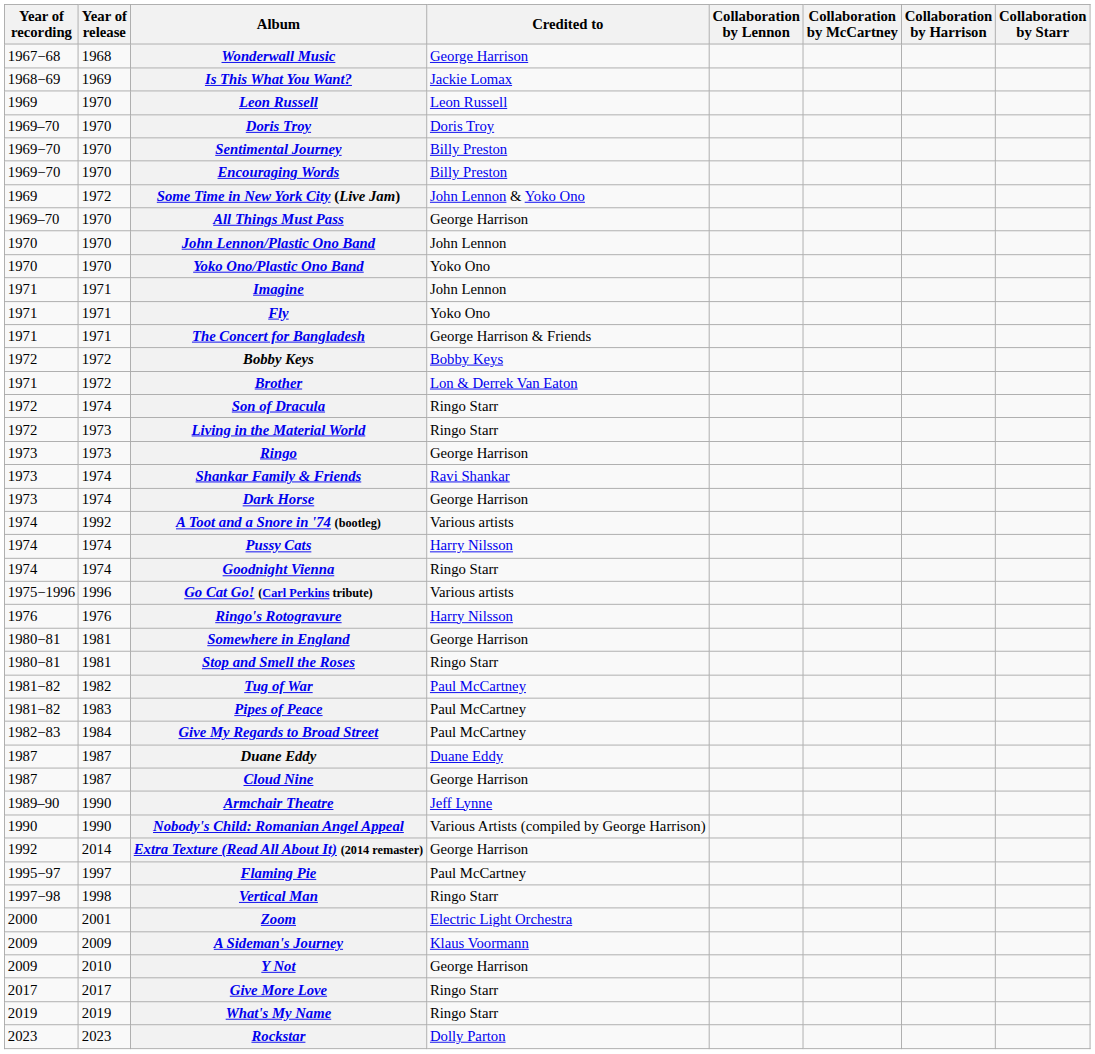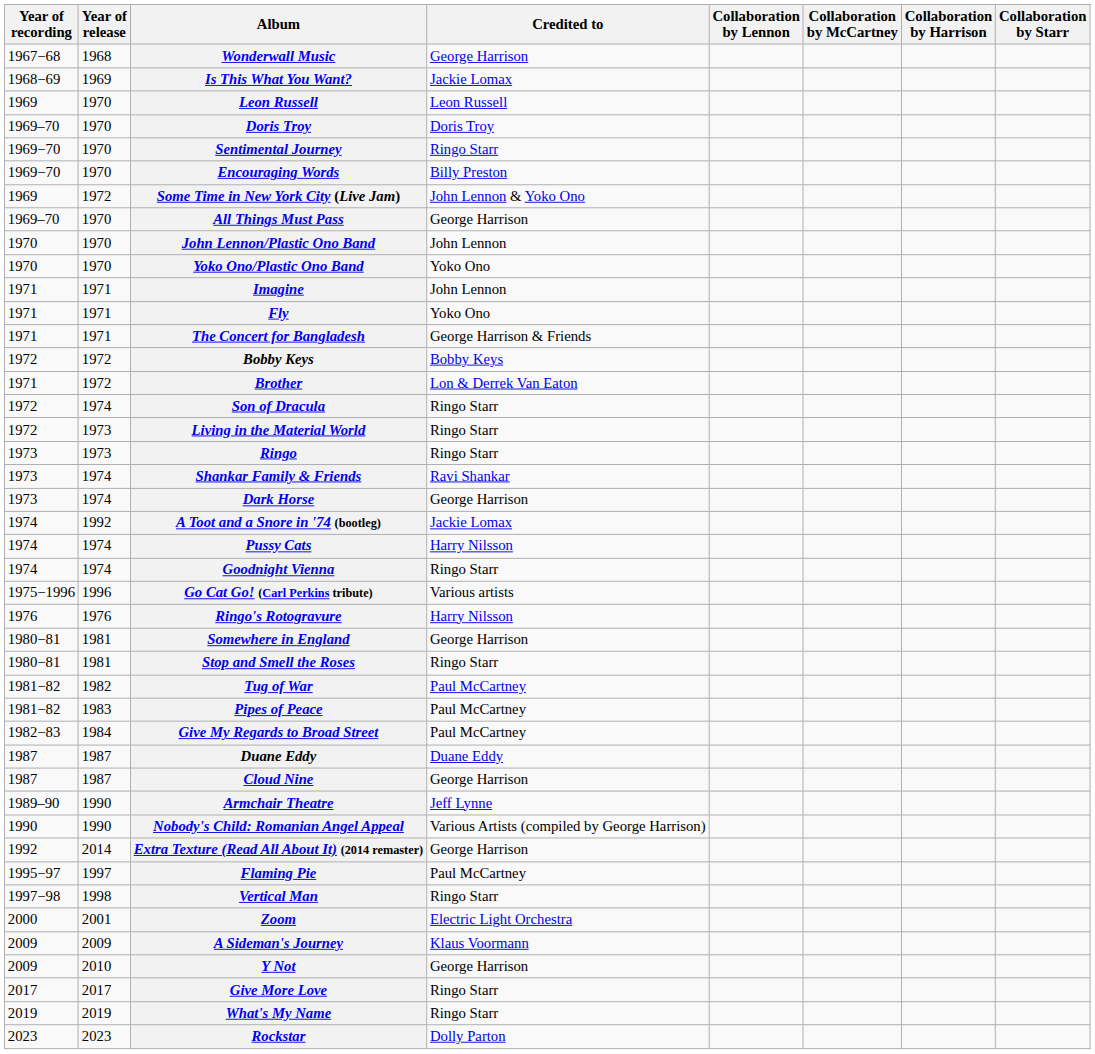Sentimental Journey | Credited to: Billy Preston -> Ringo Starr
Ringo | Credited to: George Harrison -> Ringo Starr
A Toot and a Snore in '74 (bootleg) | Credited to: Various artists -> Jackie Lomax
